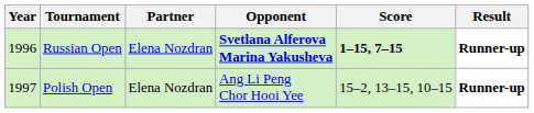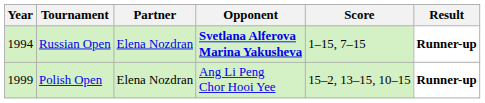Russian Open | Year: 1996 -> 1994
Russian Open | Score: bold -> normal
Polish Open | Year: 1997 -> 1999
